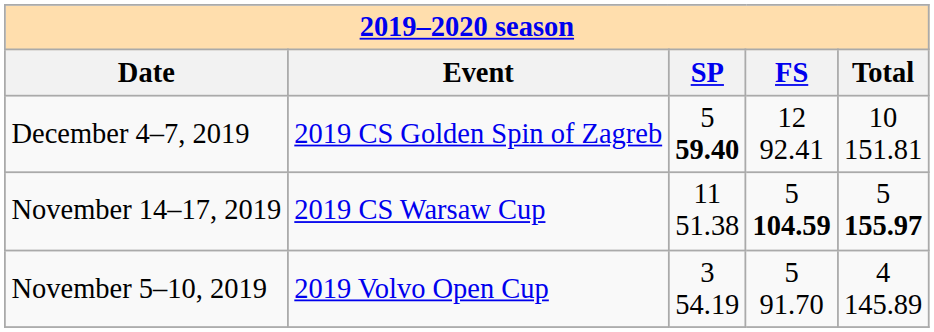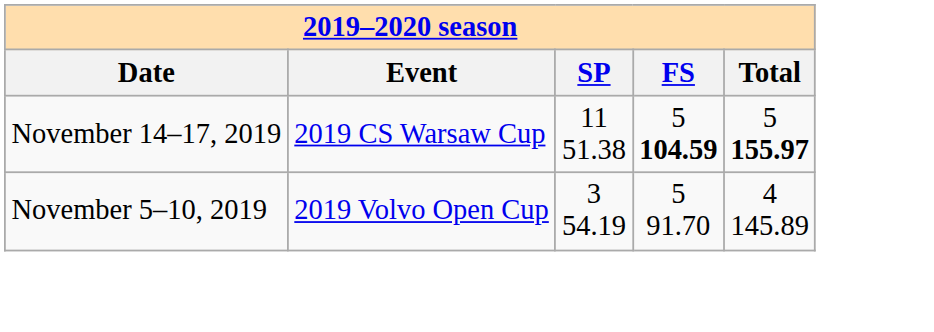- row: December 4–7, 2019 | 2019 CS Golden Spin of Zagreb | 5 59.40 | 12 92.41 | 10 151.81
